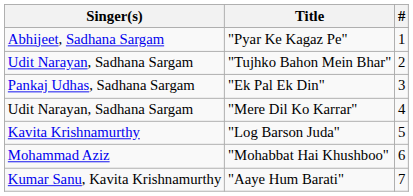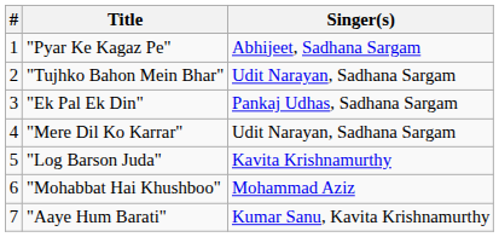columns swapped: # <-> Singer(s)
